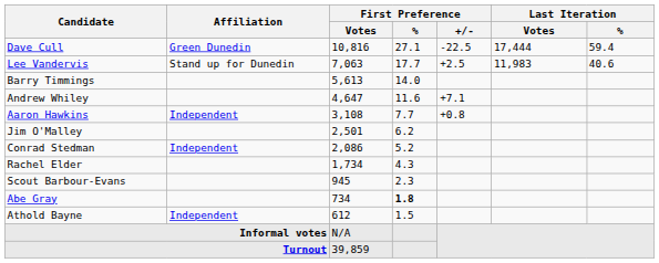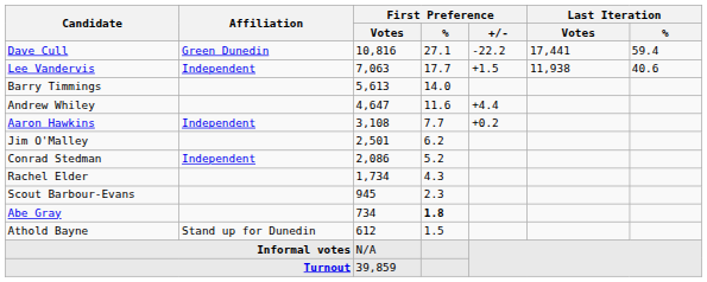Dave Cull | First Preference / +/-: -22.5 -> -22.2
Dave Cull | Last Iteration / Votes: 17,444 -> 17,441
Lee Vandervis | Affiliation: Stand up for Dunedin -> Independent
Lee Vandervis | First Preference / +/-: +2.5 -> +1.5
Lee Vandervis | Last Iteration / Votes: 11,983 -> 11,938
Andrew Whiley | First Preference / +/-: +7.1 -> +4.4
Aaron Hawkins | First Preference / +/-: +0.8 -> +0.2
Athold Bayne | Affiliation: Independent -> Stand up for Dunedin
